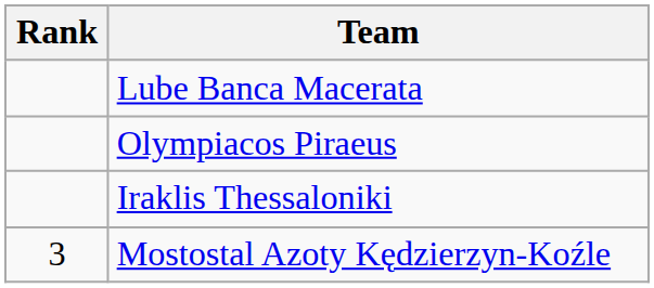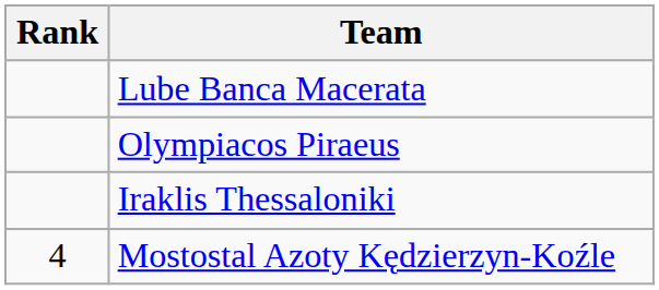Mostostal Azoty Kędzierzyn-Koźle | Rank: 3 -> 4
